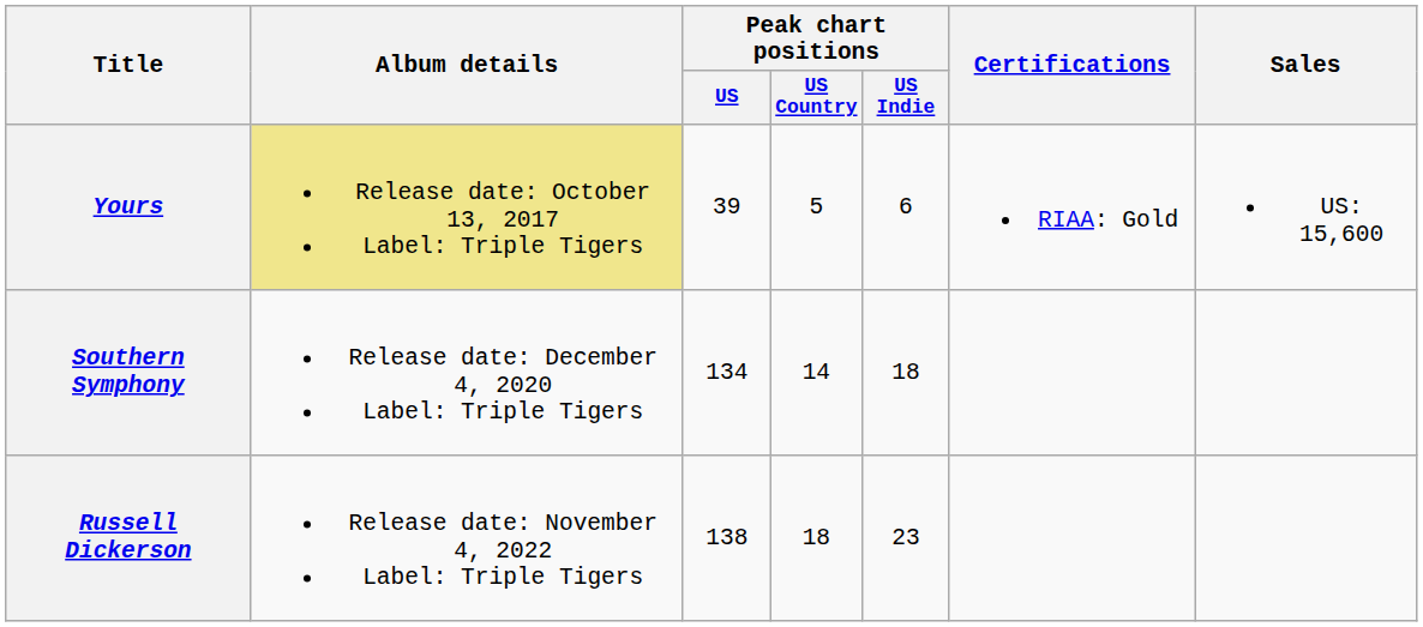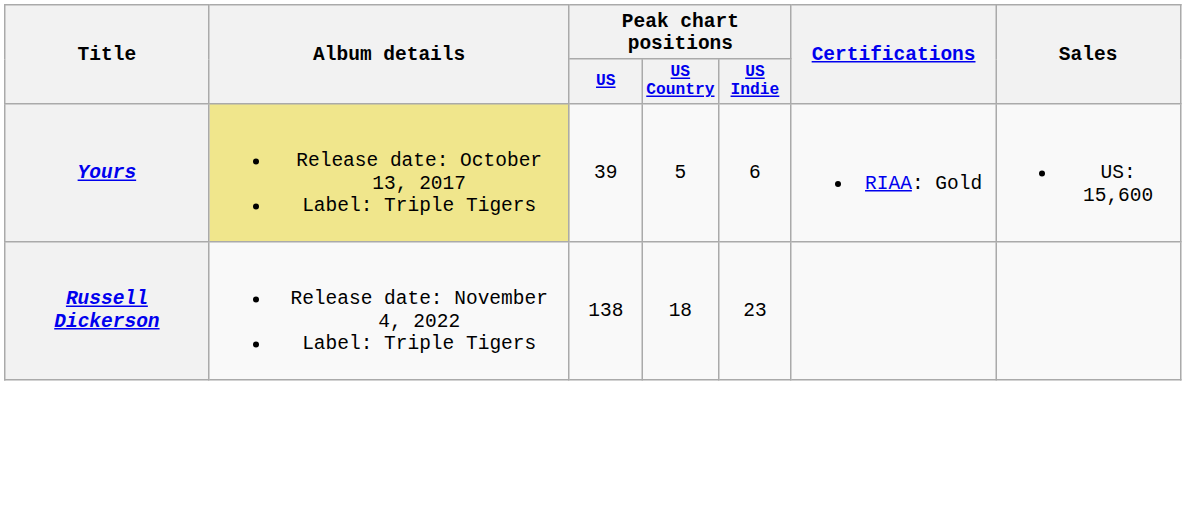- row: Southern Symphony | Release date: December 4, 2020 Label: Triple Tigers | 134 | 14 | 18
